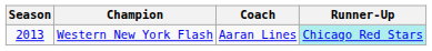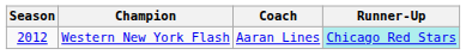Western New York Flash | Season: 2013 -> 2012
